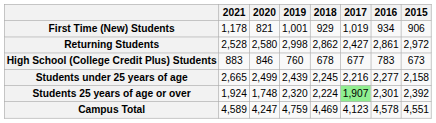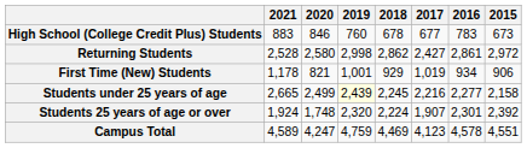rows swapped: First Time (New) Students <-> High School (College Credit Plus) Students
Students under 25 years of age | 2019: no background -> lightyellow background
Students 25 years of age or over | 2017: lightgreen background -> no background
